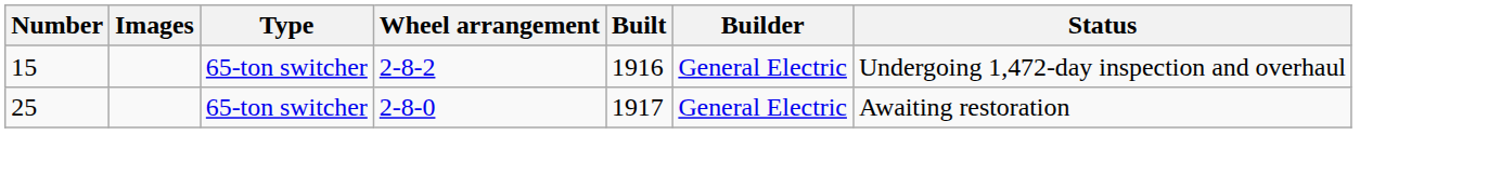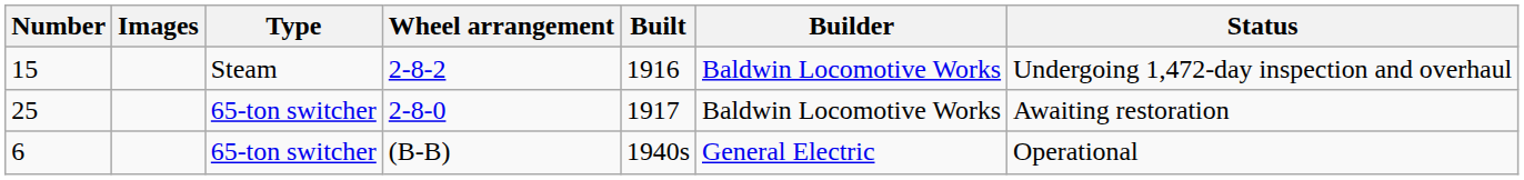15 | Type: 65-ton switcher -> Steam
15 | Builder: General Electric -> Baldwin Locomotive Works
25 | Builder: General Electric -> Baldwin Locomotive Works
+ row: 6 | 65-ton switcher | (B-B) | 1940s | General Electric | Operational
